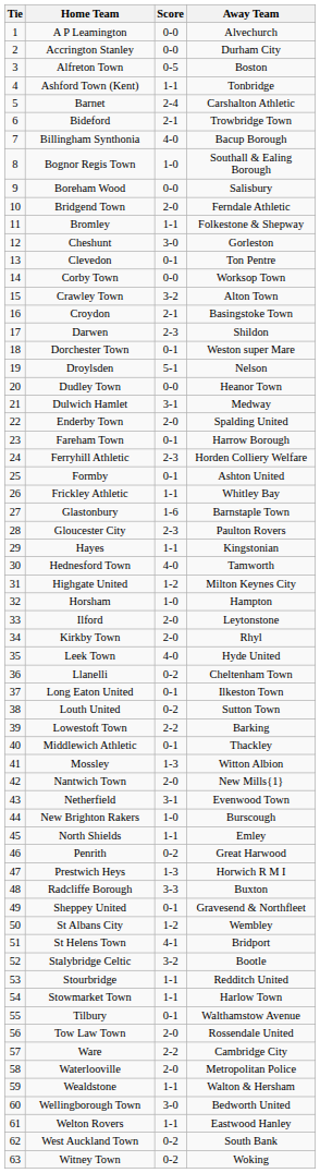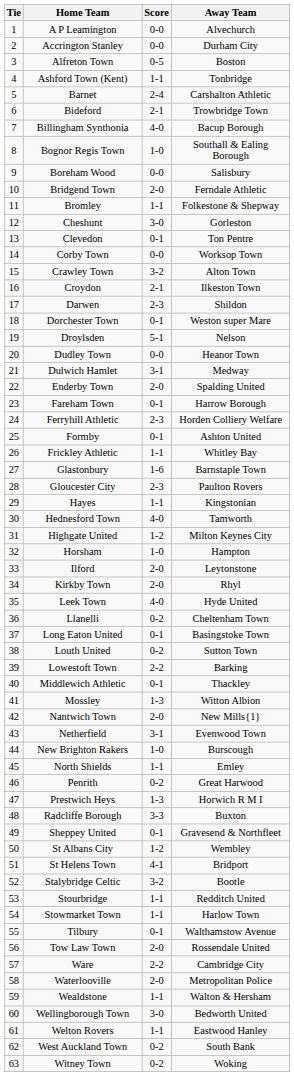Croydon | Away Team: Basingstoke Town -> Ilkeston Town
Long Eaton United | Away Team: Ilkeston Town -> Basingstoke Town
